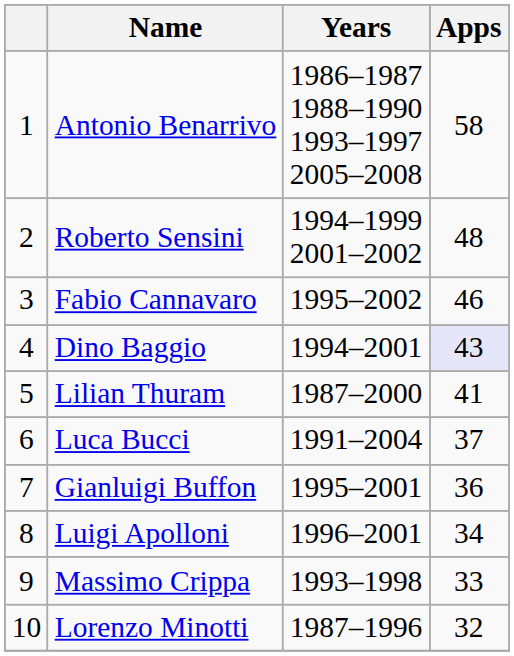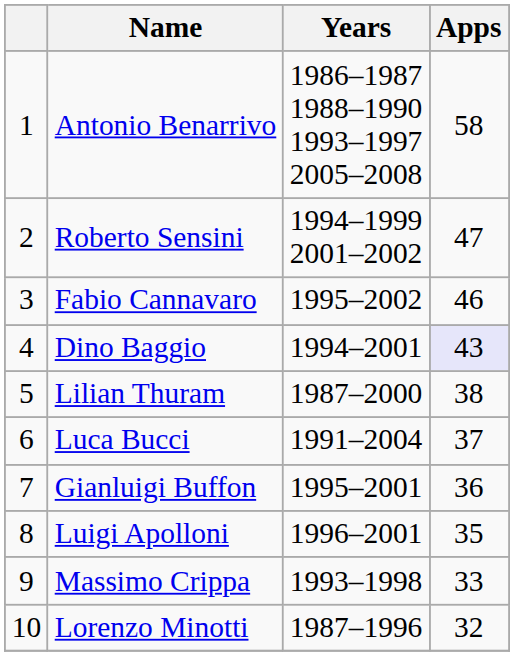Roberto Sensini | Apps: 48 -> 47
Lilian Thuram | Apps: 41 -> 38
Luigi Apolloni | Apps: 34 -> 35
